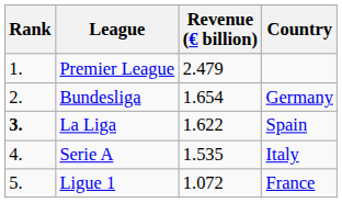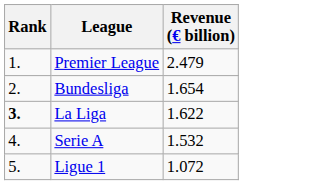- column: Country | Germany | Spain | Italy | France
Serie A | Revenue (€ billion): 1.535 -> 1.532
